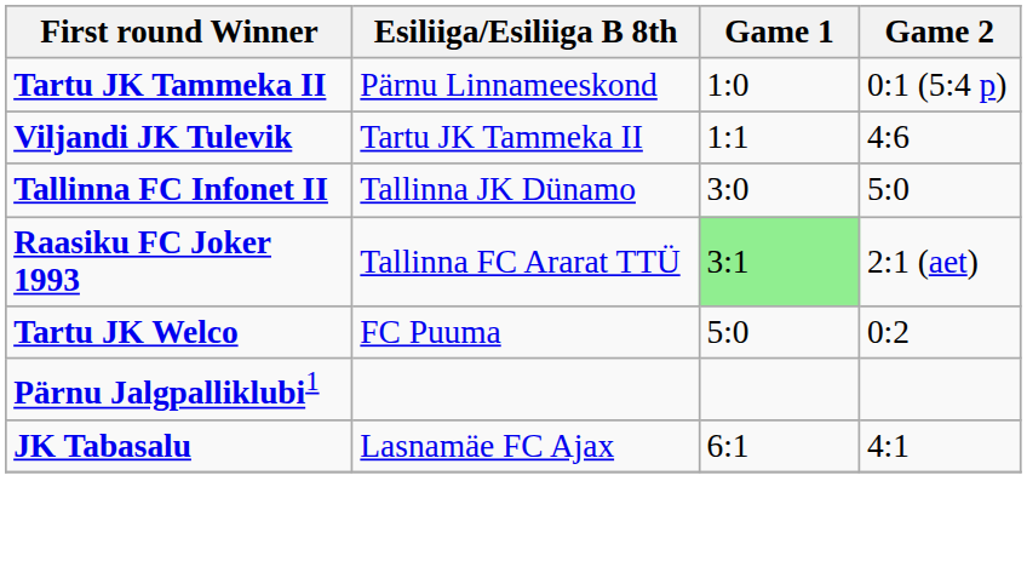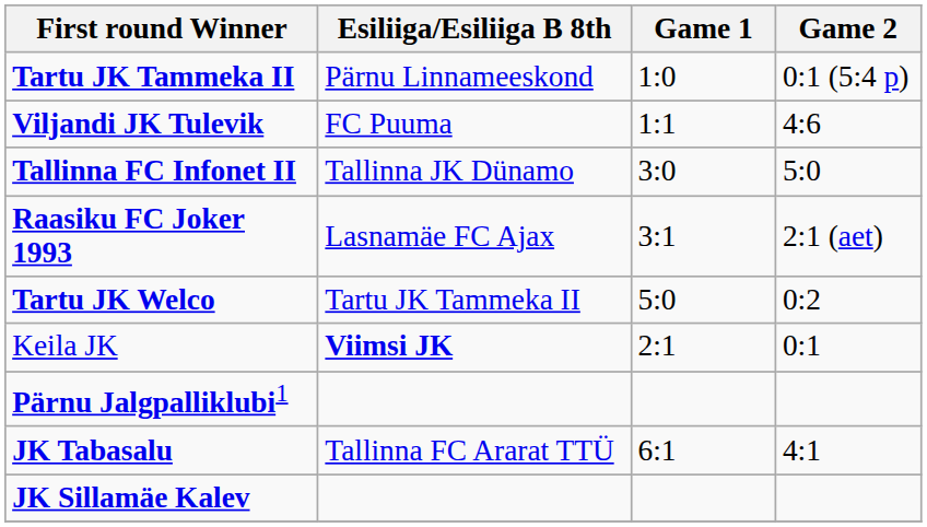Viljandi JK Tulevik | Esiliiga/Esiliiga B 8th: Tartu JK Tammeka II -> FC Puuma
Raasiku FC Joker 1993 | Esiliiga/Esiliiga B 8th: Tallinna FC Ararat TTÜ -> Lasnamäe FC Ajax
Raasiku FC Joker 1993 | Game 1: lightgreen background -> no background
Tartu JK Welco | Esiliiga/Esiliiga B 8th: FC Puuma -> Tartu JK Tammeka II
+ row: Keila JK | Viimsi JK | 2:1 | 0:1
JK Tabasalu | Esiliiga/Esiliiga B 8th: Lasnamäe FC Ajax -> Tallinna FC Ararat TTÜ
+ row: JK Sillamäe Kalev
